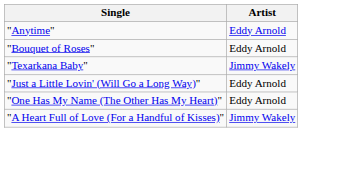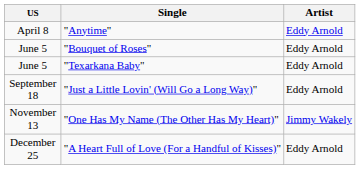+ column: US | April 8 | June 5 | June 5 | September 18 | November 13 | December 25
"Texarkana Baby" | Artist: Jimmy Wakely -> Eddy Arnold
"One Has My Name (The Other Has My Heart)" | Artist: Eddy Arnold -> Jimmy Wakely
"A Heart Full of Love (For a Handful of Kisses)" | Artist: Jimmy Wakely -> Eddy Arnold
